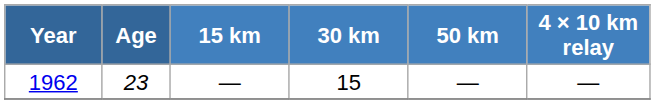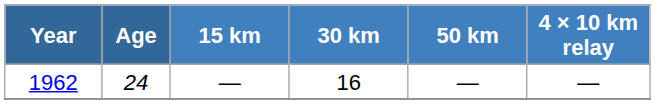1962 | Age: 23 -> 24
1962 | 30 km: 15 -> 16
